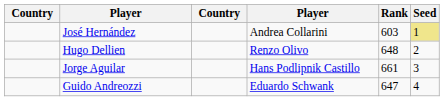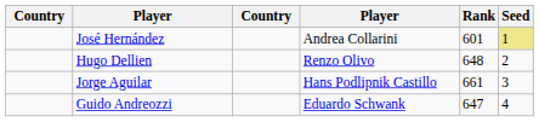José Hernández | Rank: 603 -> 601
